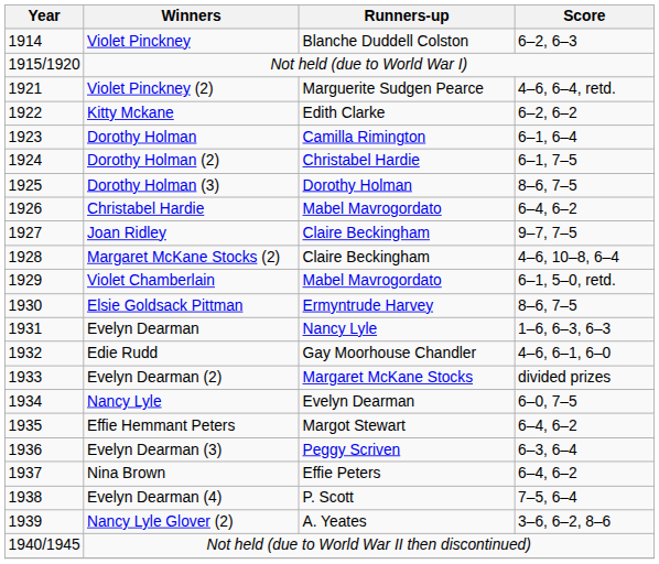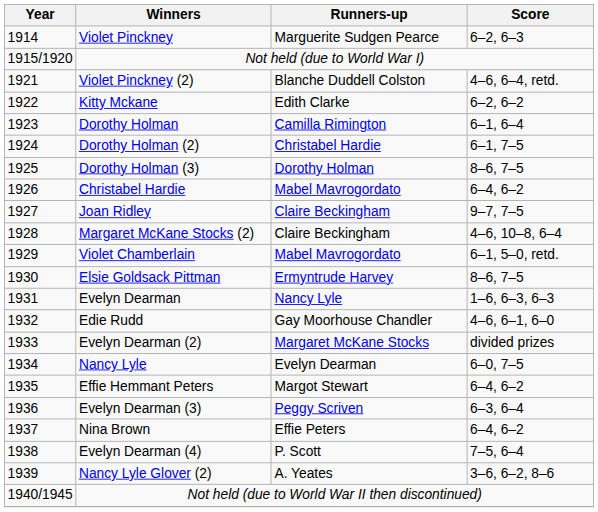Violet Pinckney | Runners-up: Blanche Duddell Colston -> Marguerite Sudgen Pearce
Violet Pinckney (2) | Runners-up: Marguerite Sudgen Pearce -> Blanche Duddell Colston
